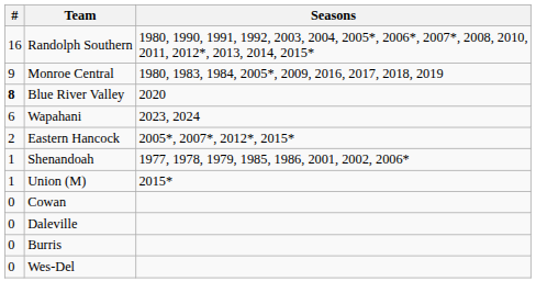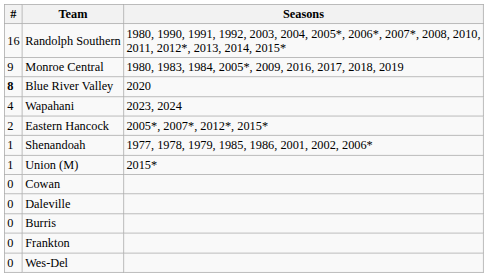Wapahani | #: 6 -> 4
+ row: 0 | Frankton
